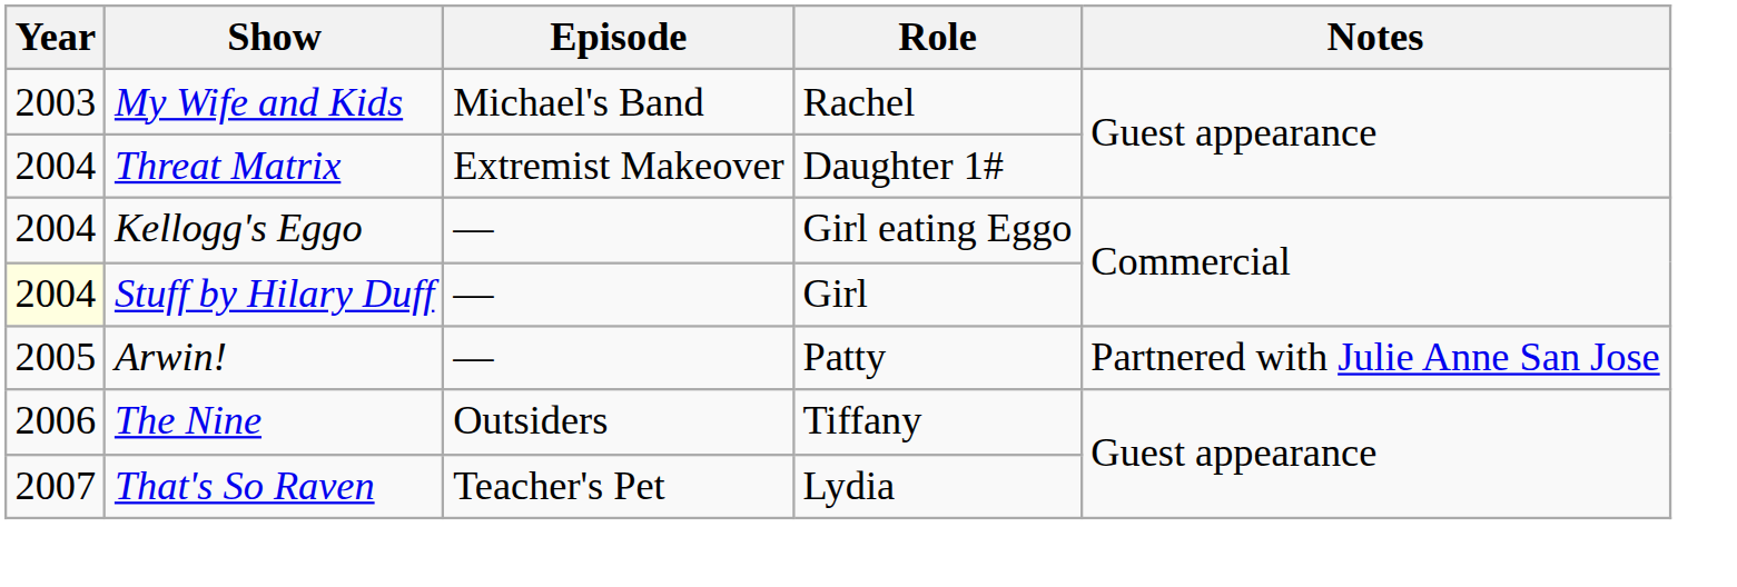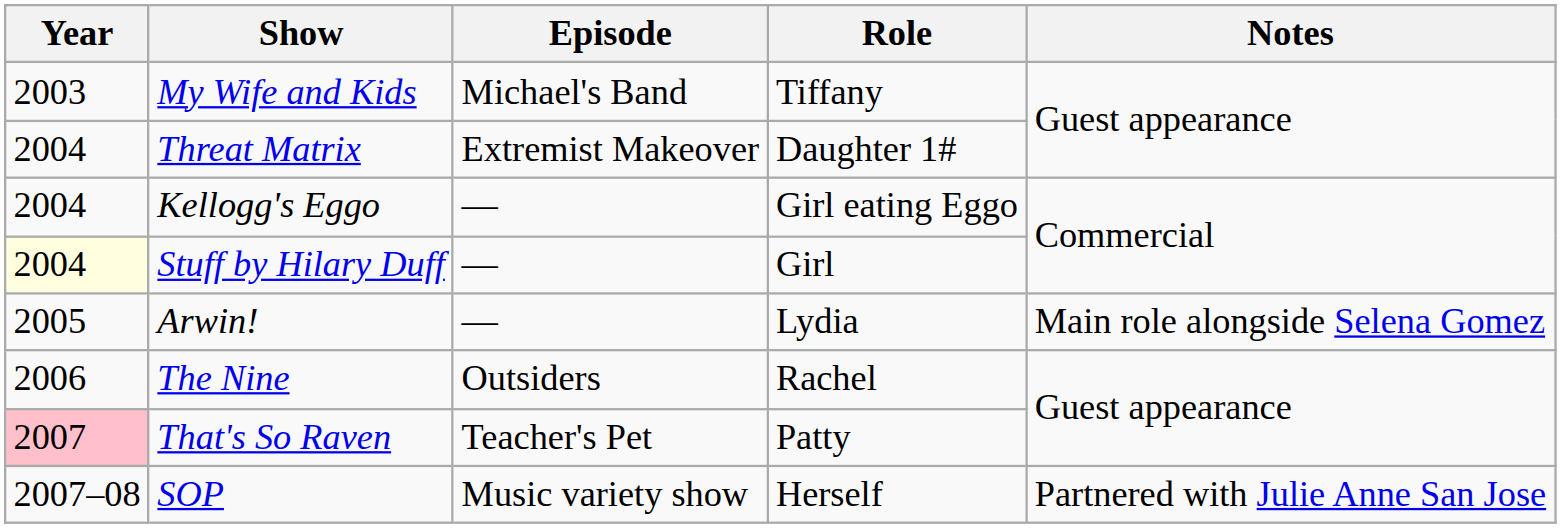My Wife and Kids | Role: Rachel -> Tiffany
Arwin! | Role: Patty -> Lydia
Arwin! | Notes: Partnered with Julie Anne San Jose -> Main role alongside Selena Gomez
The Nine | Role: Tiffany -> Rachel
That's So Raven | Year: no background -> pink background
That's So Raven | Role: Lydia -> Patty
+ row: 2007–08 | SOP | Music variety show | Herself | Partnered with Julie Anne San Jose
